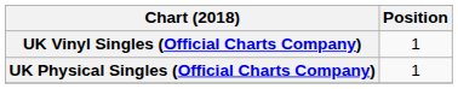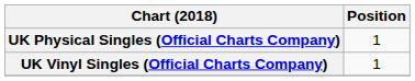rows swapped: UK Physical Singles (Official Charts Company) <-> UK Vinyl Singles (Official Charts Company)
